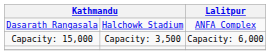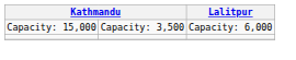- row: Dasarath Rangasala | Halchowk Stadium | ANFA Complex
